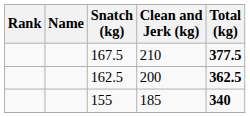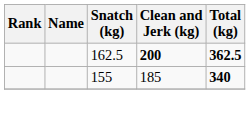- row: 167.5 | 210 | 377.5
162.5 | Clean and Jerk (kg): normal -> bold
